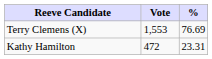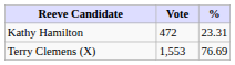rows swapped: Terry Clemens (X) <-> Kathy Hamilton
